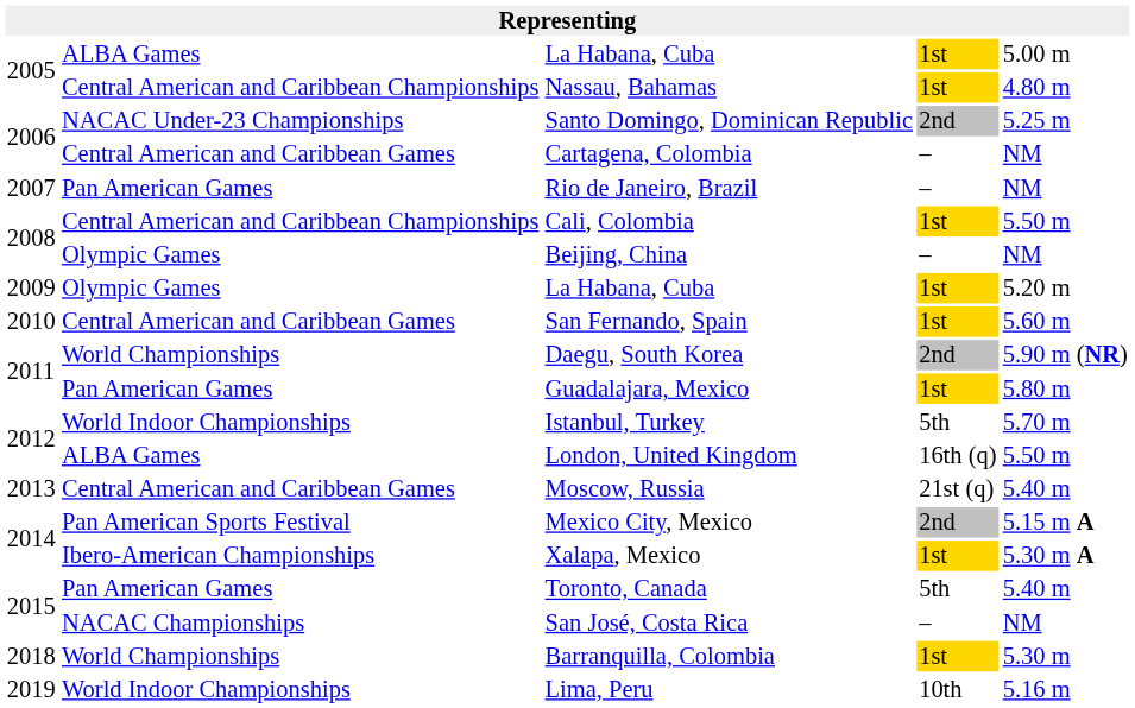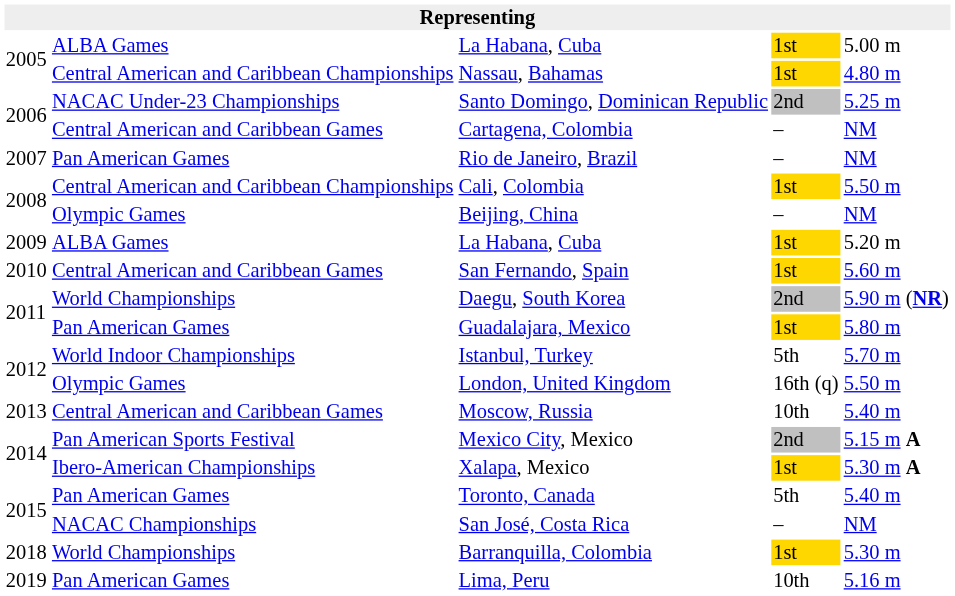2009 / La Habana, Cuba | column 2: Olympic Games -> ALBA Games
London, United Kingdom | column 2: ALBA Games -> Olympic Games
Moscow, Russia | column 4: 21st (q) -> 10th
Lima, Peru | column 2: World Indoor Championships -> Pan American Games
